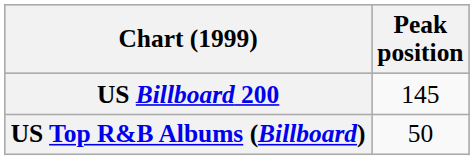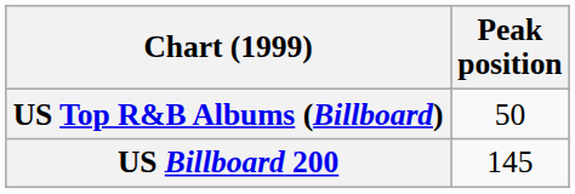rows swapped: US Billboard 200 <-> US Top R&B Albums (Billboard)
